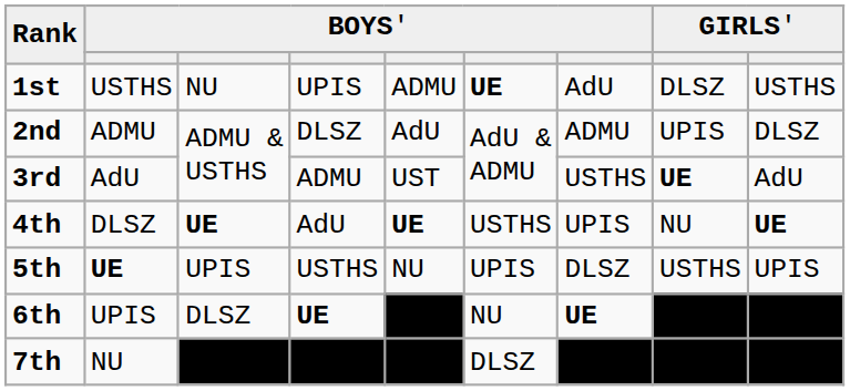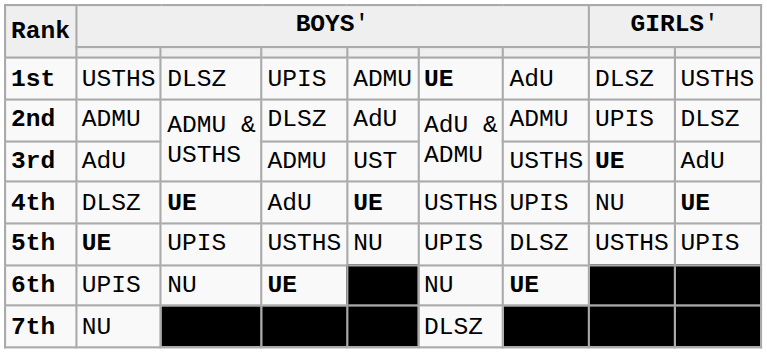1st | column 3: NU -> DLSZ
6th | column 3: DLSZ -> NU
